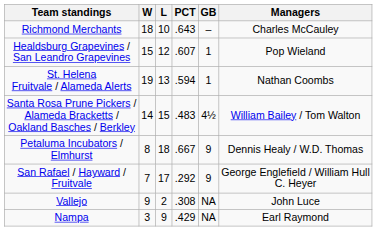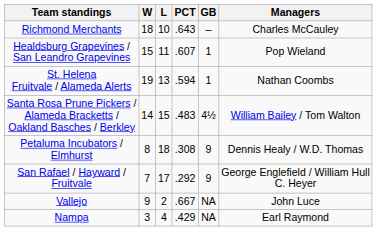Healdsburg Grapevines / San Leandro Grapevines | L: 12 -> 11
Petaluma Incubators / Elmhurst | PCT: .667 -> .308
Vallejo | PCT: .308 -> .667
Nampa | L: 9 -> 4
